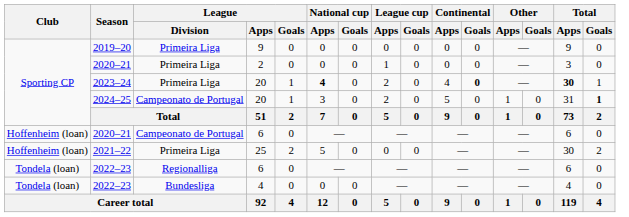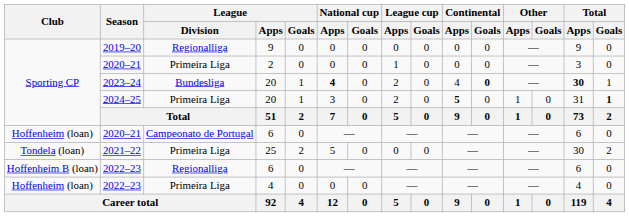2019–20 | League / Division: Primeira Liga -> Regionalliga
2023–24 | League / Division: Primeira Liga -> Bundesliga
2024–25 | League / Division: Campeonato de Portugal -> Primeira Liga
2024–25 | Continental / Apps: normal -> bold
2021–22 | Club: Hoffenheim (loan) -> Tondela (loan)
2022–23 / 6 | Club: Tondela (loan) -> Hoffenheim B (loan)
2022–23 / 4 | Club: Tondela (loan) -> Hoffenheim (loan)
2022–23 / 4 | League / Division: Bundesliga -> Primeira Liga
